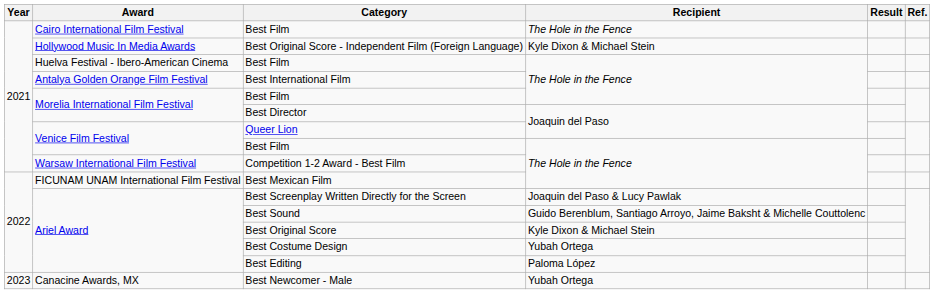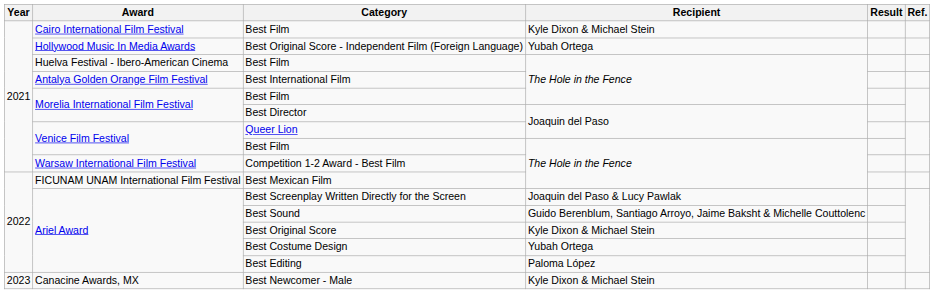Cairo International Film Festival / Best Film | Recipient: The Hole in the Fence -> Kyle Dixon & Michael Stein
Best Original Score - Independent Film (Foreign Language) | Recipient: Kyle Dixon & Michael Stein -> Yubah Ortega
Best Newcomer - Male | Recipient: Yubah Ortega -> Kyle Dixon & Michael Stein
